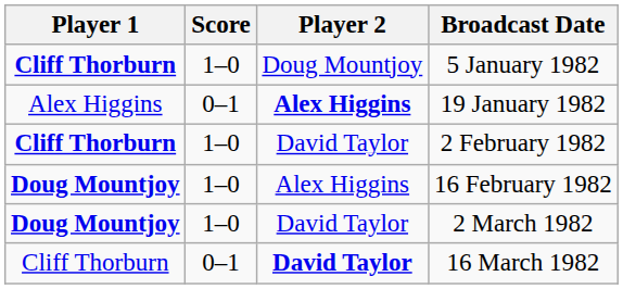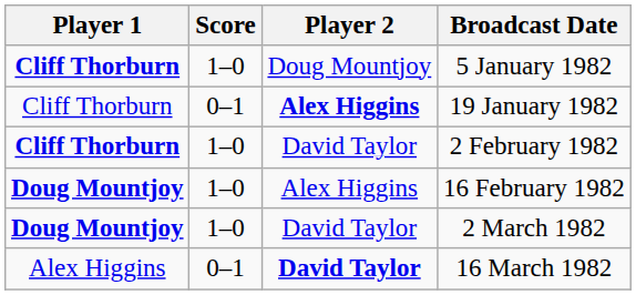19 January 1982 | Player 1: Alex Higgins -> Cliff Thorburn
16 March 1982 | Player 1: Cliff Thorburn -> Alex Higgins
